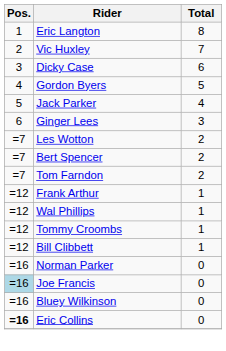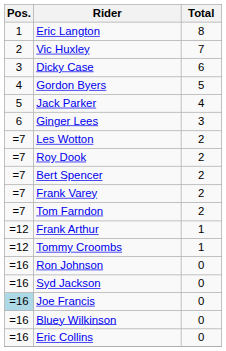+ row: =7 | Roy Dook | 2
+ row: =7 | Frank Varey | 2
- row: =12 | Wal Phillips | 1
- row: =12 | Bill Clibbett | 1
- row: =16 | Norman Parker | 0
+ row: =16 | Ron Johnson | 0
+ row: =16 | Syd Jackson | 0
Eric Collins | Pos.: bold -> normal
